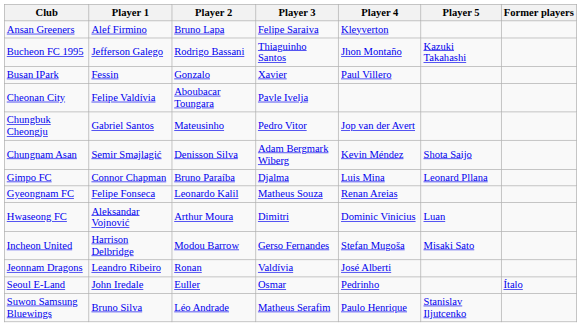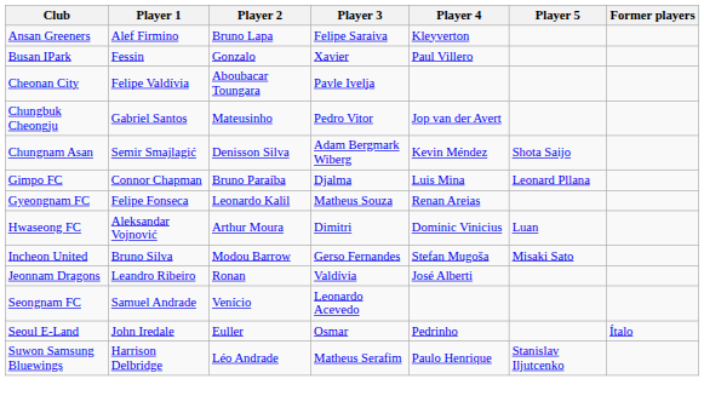- row: Bucheon FC 1995 | Jefferson Galego | Rodrigo Bassani | Thiaguinho Santos | Jhon Montaño | Kazuki Takahashi
Incheon United | Player 1: Harrison Delbridge -> Bruno Silva
+ row: Seongnam FC | Samuel Andrade | Venício | Leonardo Acevedo
Suwon Samsung Bluewings | Player 1: Bruno Silva -> Harrison Delbridge
